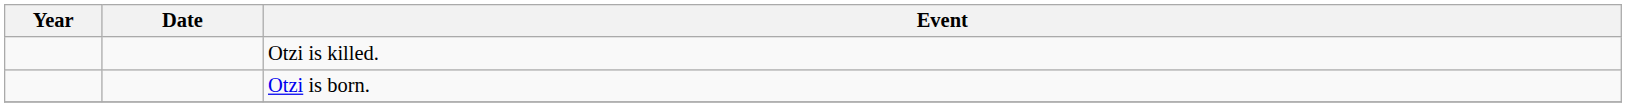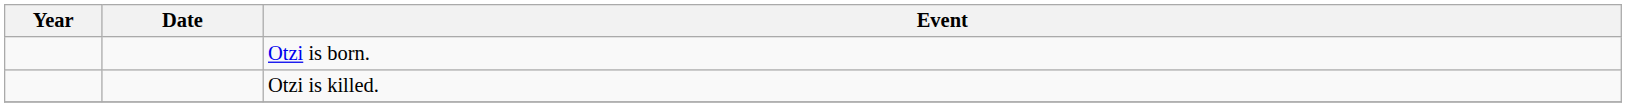rows swapped: Otzi is born. <-> Otzi is killed.
